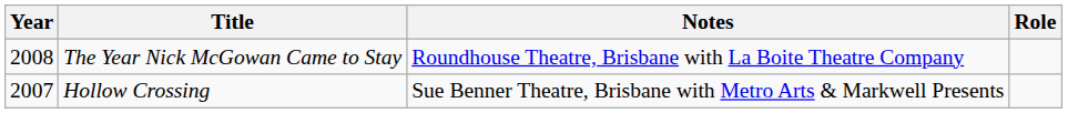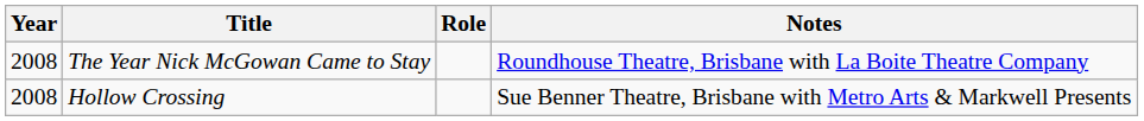columns swapped: Role <-> Notes
Hollow Crossing | Year: 2007 -> 2008
